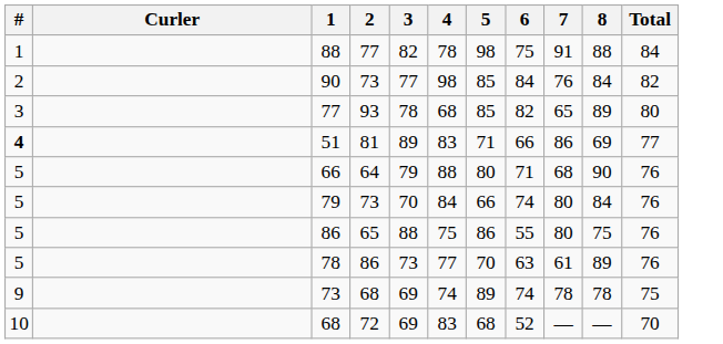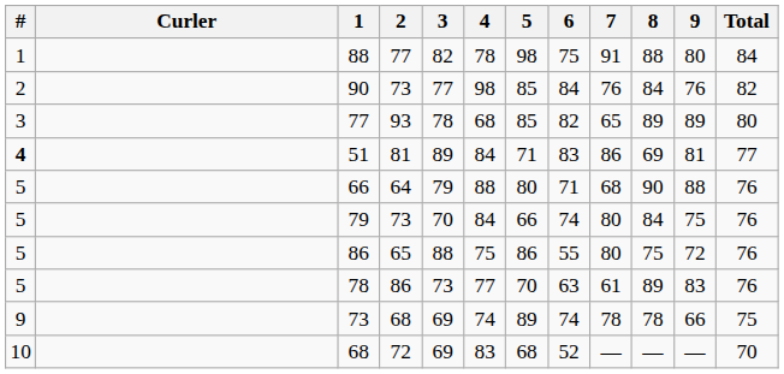+ column: 9 | 80 | 76 | 89 | 81 | 88 | 75 | 72 | 83 | 66 | —
51 | 4: 83 -> 84
51 | 6: 66 -> 83
